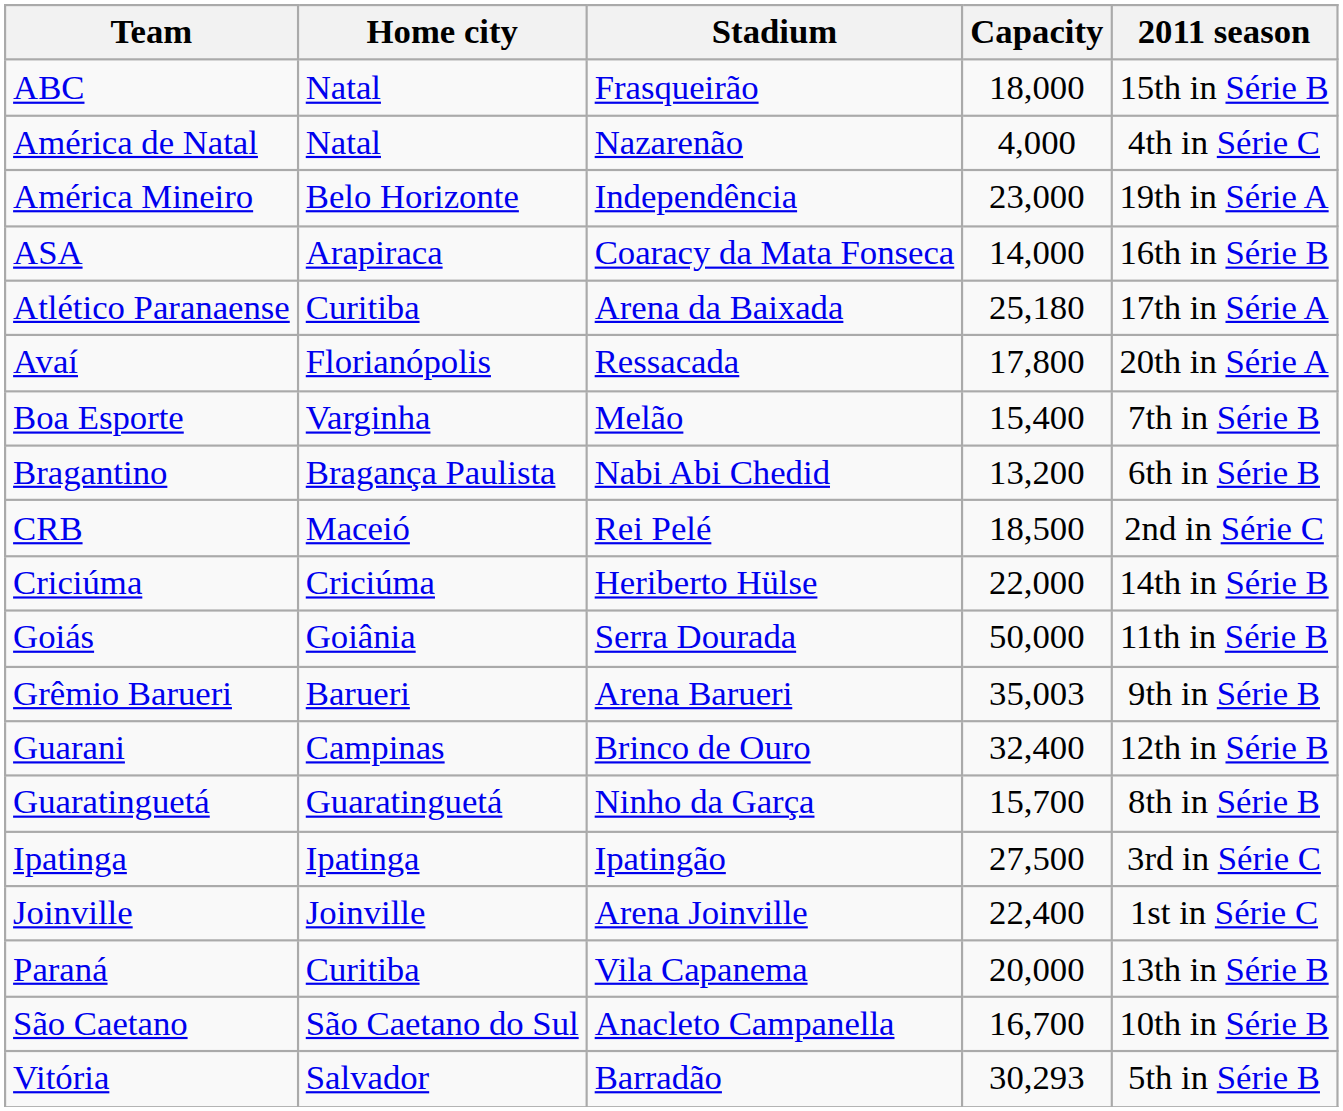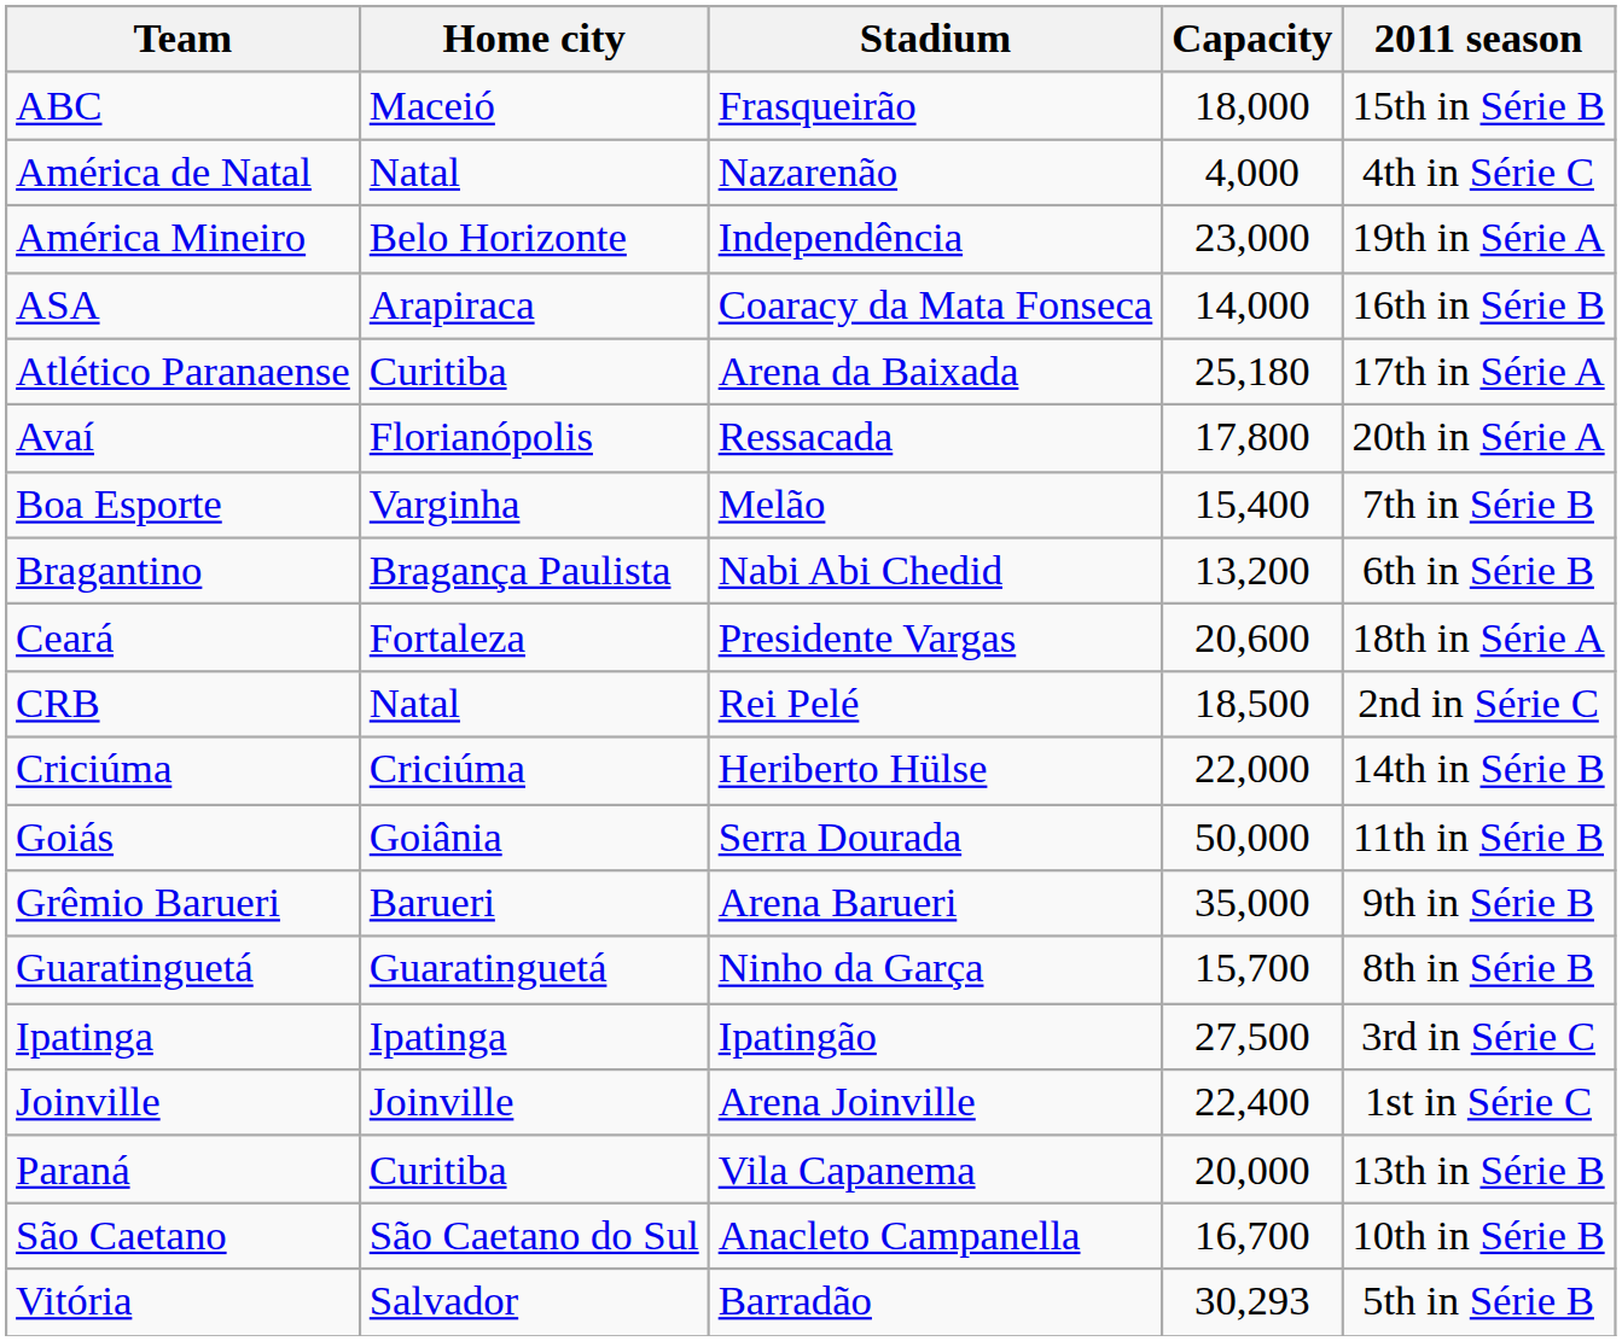ABC | Home city: Natal -> Maceió
+ row: Ceará | Fortaleza | Presidente Vargas | 20,600 | 18th in Série A
CRB | Home city: Maceió -> Natal
Grêmio Barueri | Capacity: 35,003 -> 35,000
- row: Guarani | Campinas | Brinco de Ouro | 32,400 | 12th in Série B
